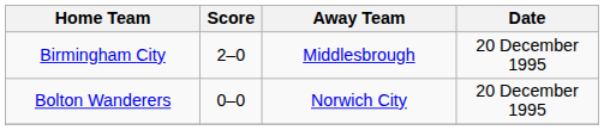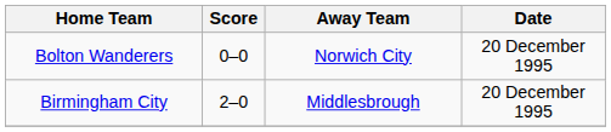rows swapped: Birmingham City <-> Bolton Wanderers
